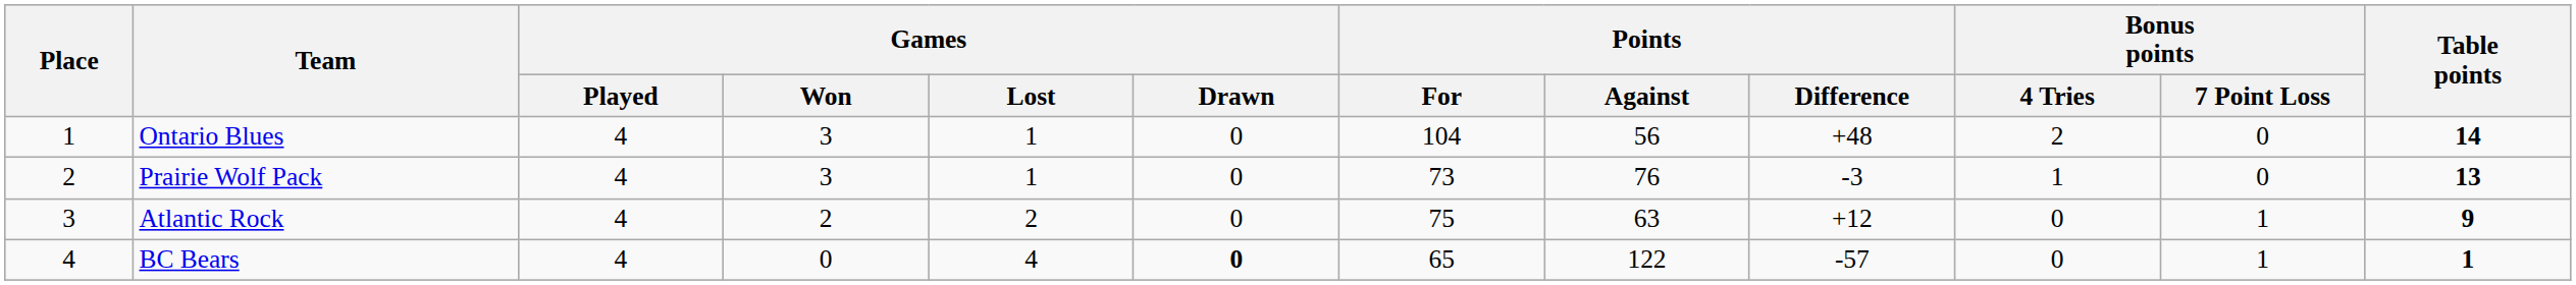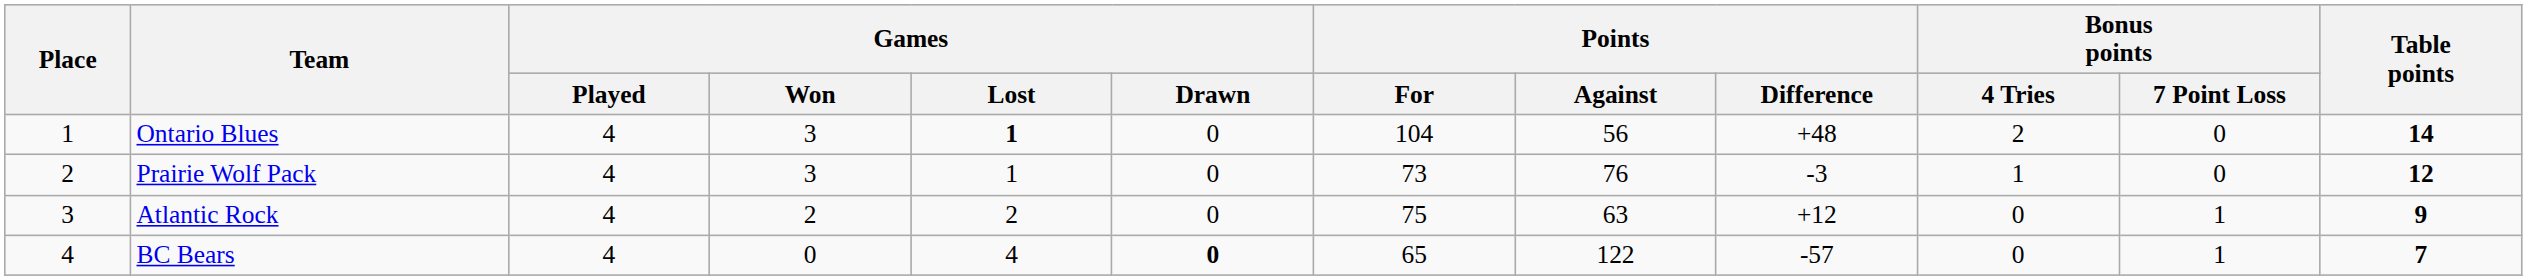Ontario Blues | Games / Lost: normal -> bold
Prairie Wolf Pack | Table points: 13 -> 12
BC Bears | Table points: 1 -> 7
